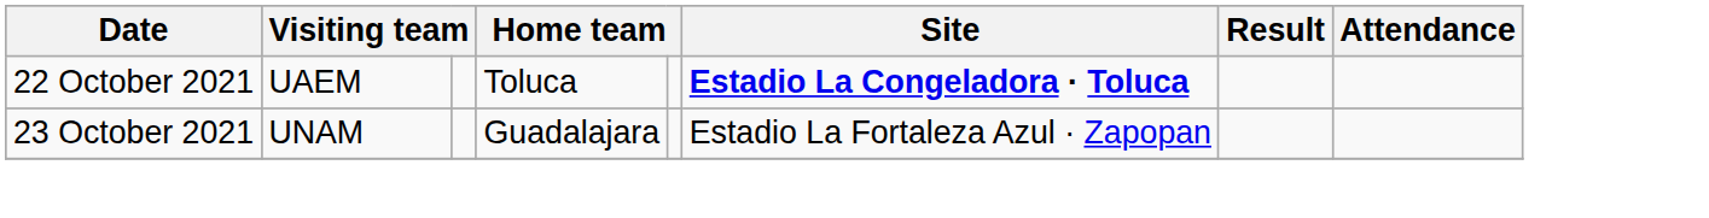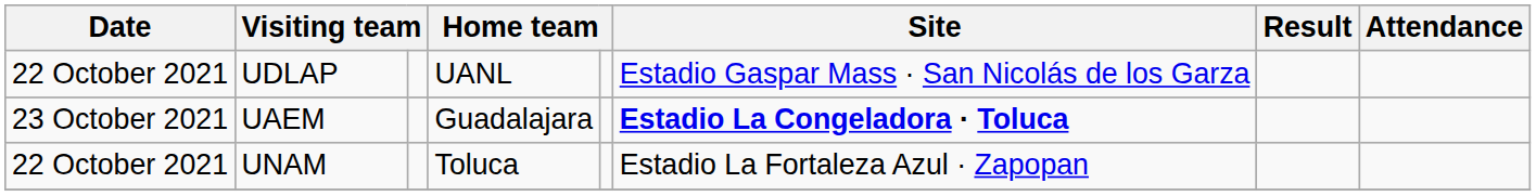+ row: 22 October 2021 | UDLAP | UANL | Estadio Gaspar Mass · San Nicolás de los Garza
UAEM | Date: 22 October 2021 -> 23 October 2021
UAEM | column 4: Toluca -> Guadalajara
UNAM | Date: 23 October 2021 -> 22 October 2021
UNAM | column 4: Guadalajara -> Toluca
